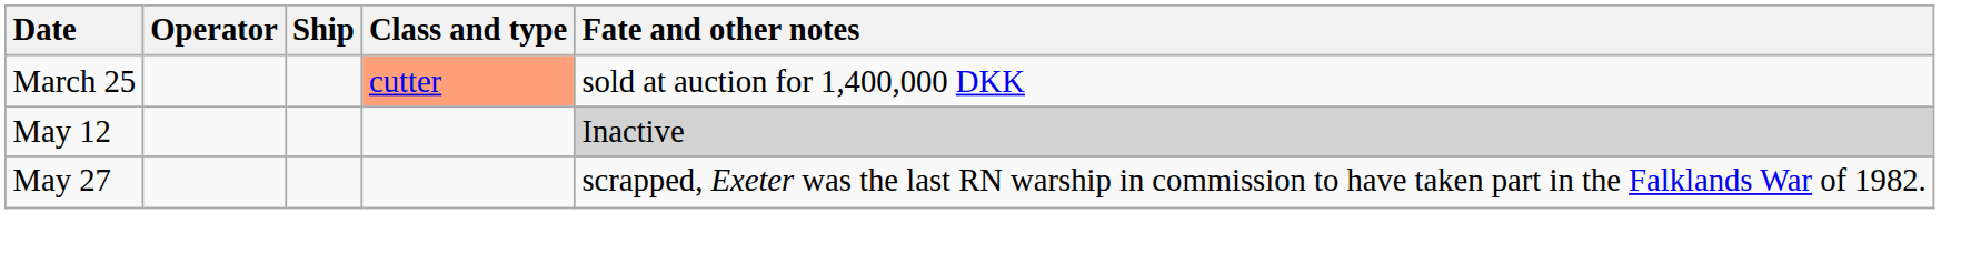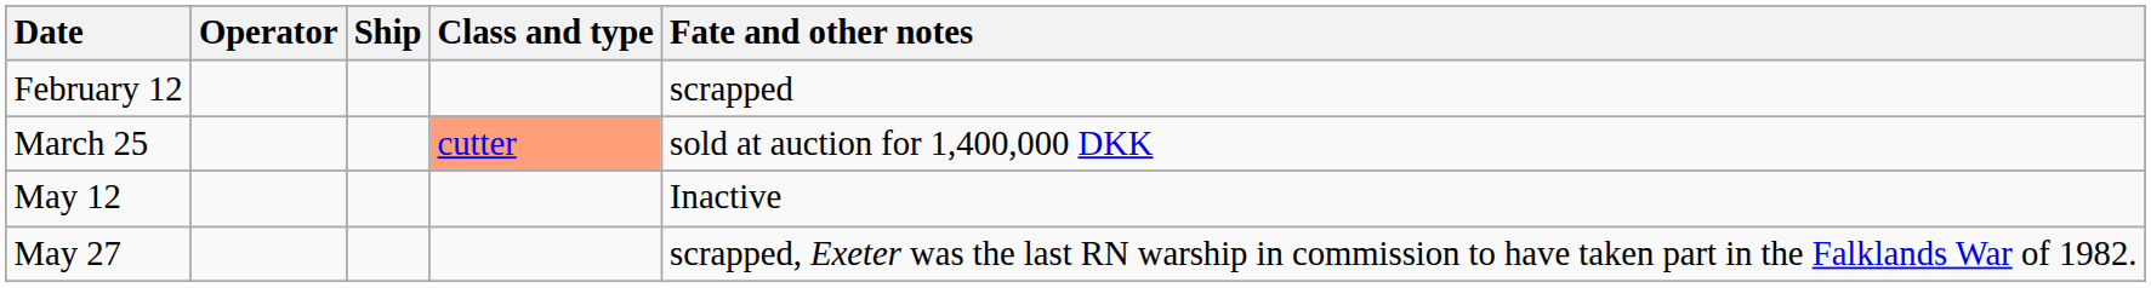+ row: February 12 | scrapped
May 12 | Fate and other notes: lightgrey background -> no background
